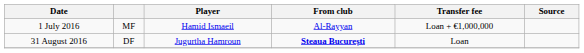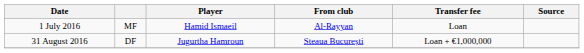1 July 2016 | Transfer fee: Loan + €1,000,000 -> Loan
31 August 2016 | From club: bold -> normal
31 August 2016 | Transfer fee: Loan -> Loan + €1,000,000
